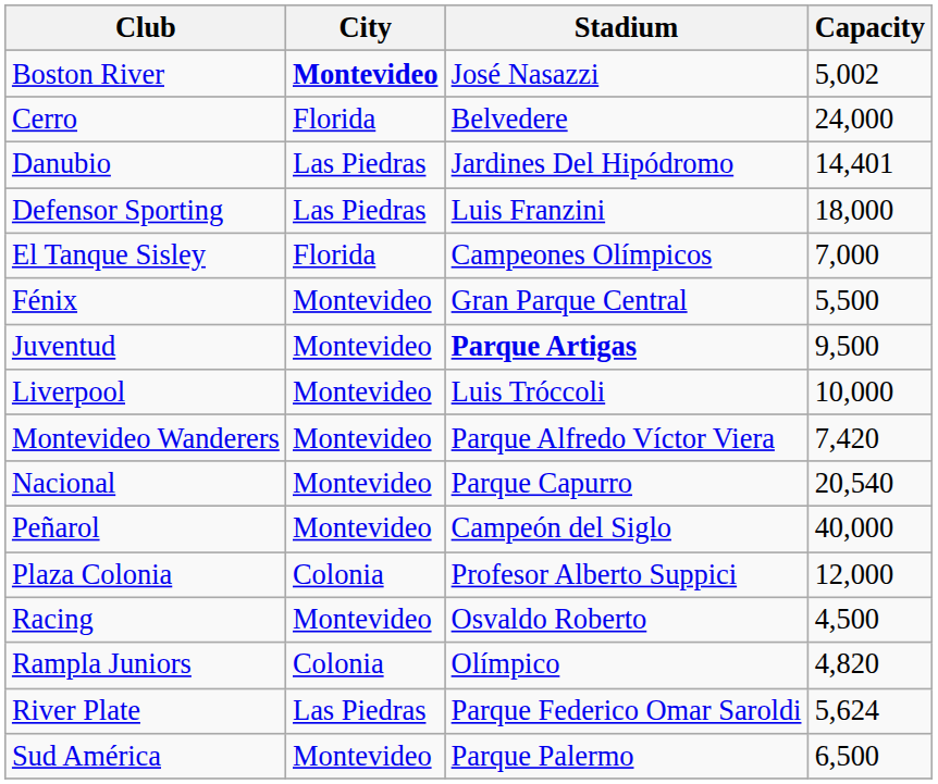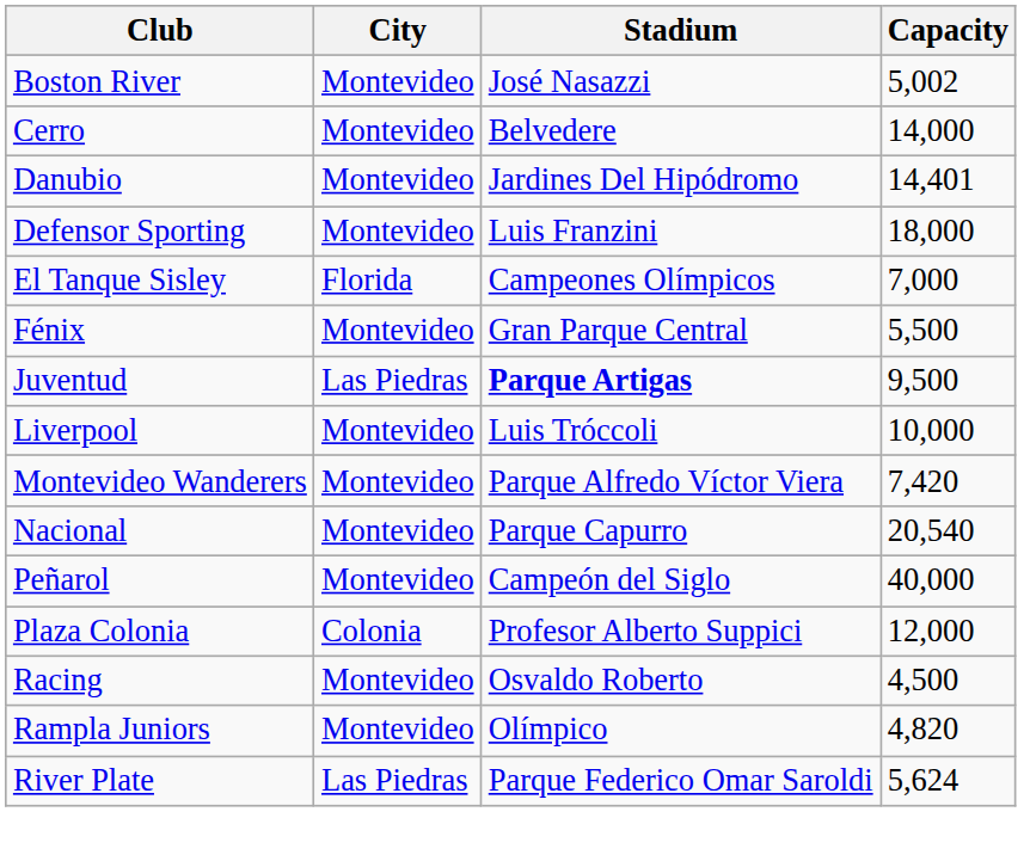Boston River | City: bold -> normal
Cerro | City: Florida -> Montevideo
Cerro | Capacity: 24,000 -> 14,000
Danubio | City: Las Piedras -> Montevideo
Defensor Sporting | City: Las Piedras -> Montevideo
Juventud | City: Montevideo -> Las Piedras
Rampla Juniors | City: Colonia -> Montevideo
- row: Sud América | Montevideo | Parque Palermo | 6,500
